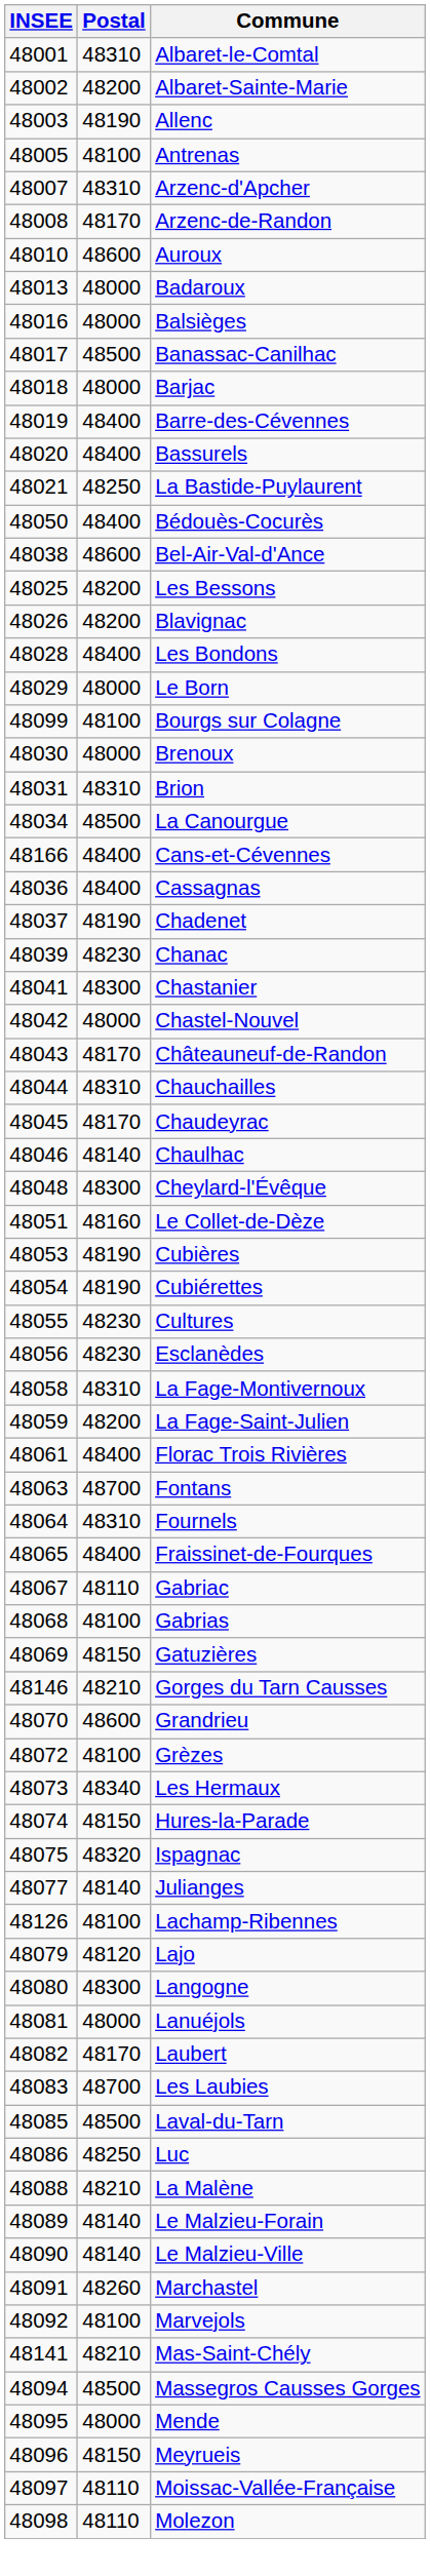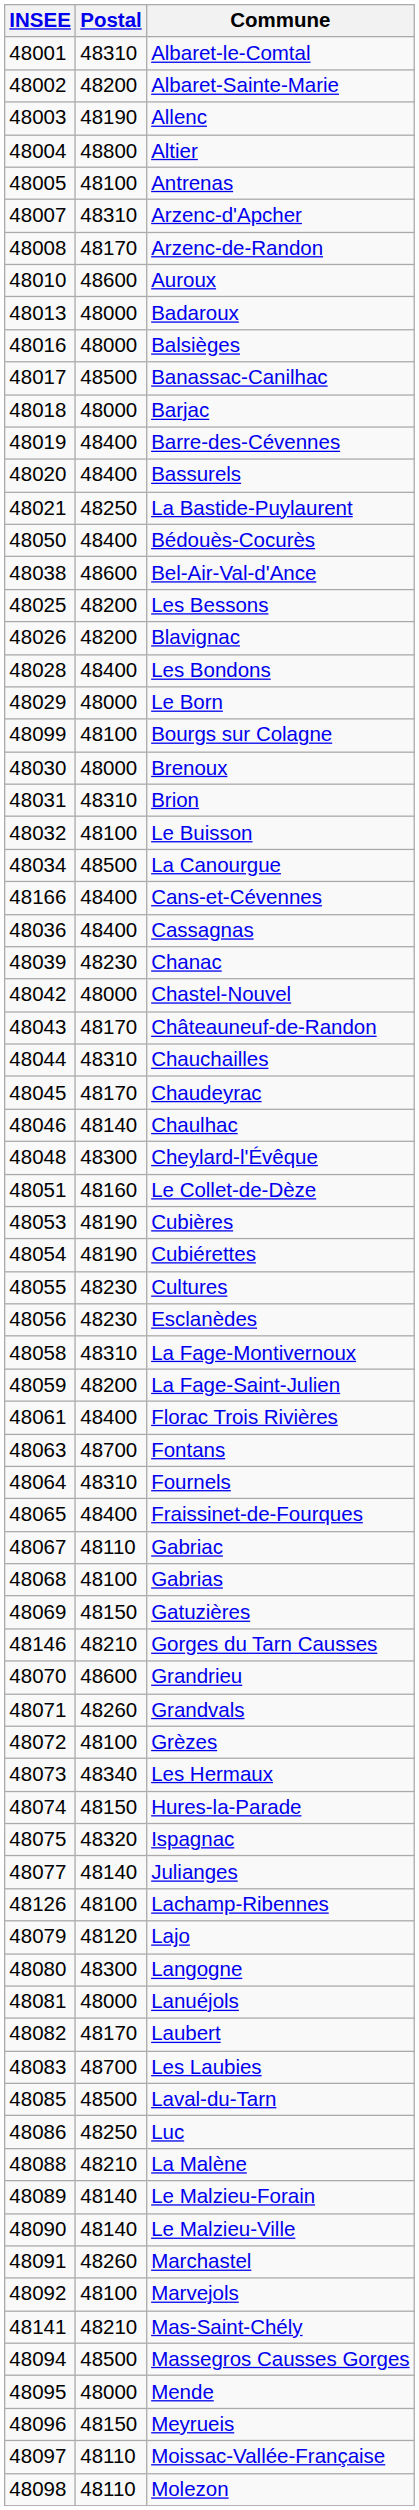+ row: 48004 | 48800 | Altier
+ row: 48032 | 48100 | Le Buisson
- row: 48037 | 48190 | Chadenet
- row: 48041 | 48300 | Chastanier
+ row: 48071 | 48260 | Grandvals
